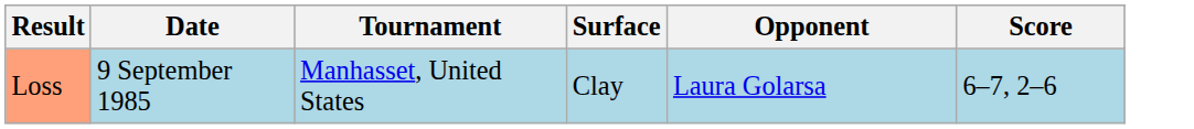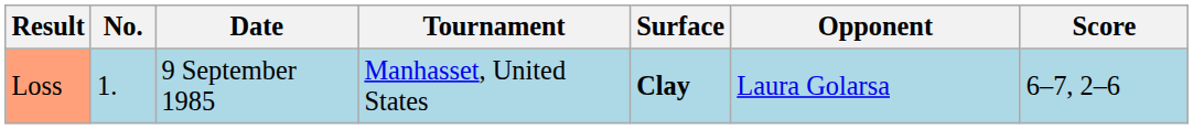+ column: No. | 1.
Loss | Surface: normal -> bold
